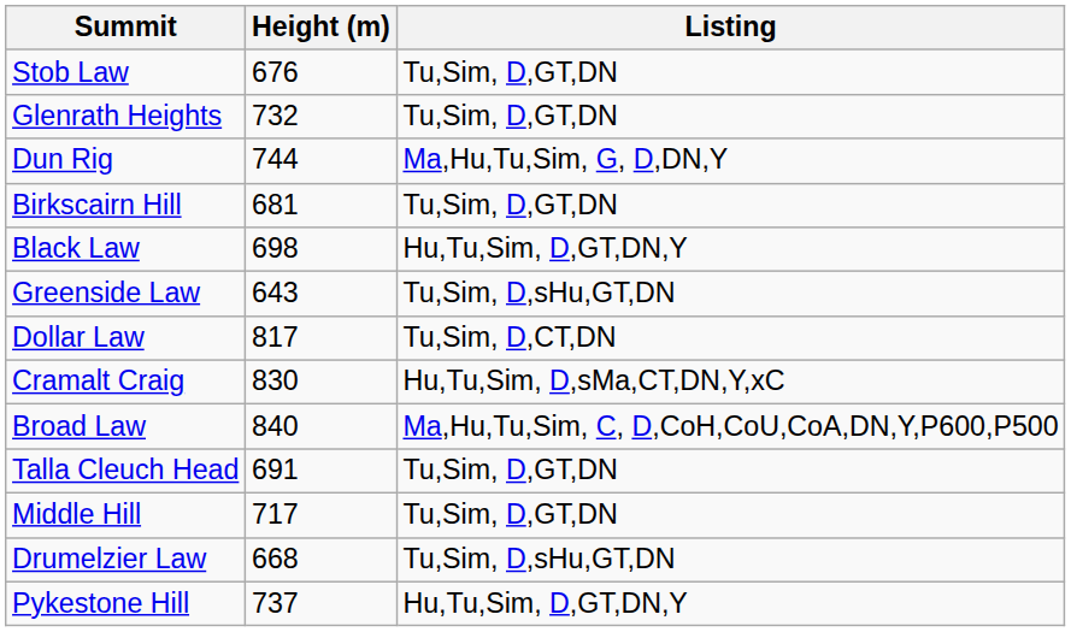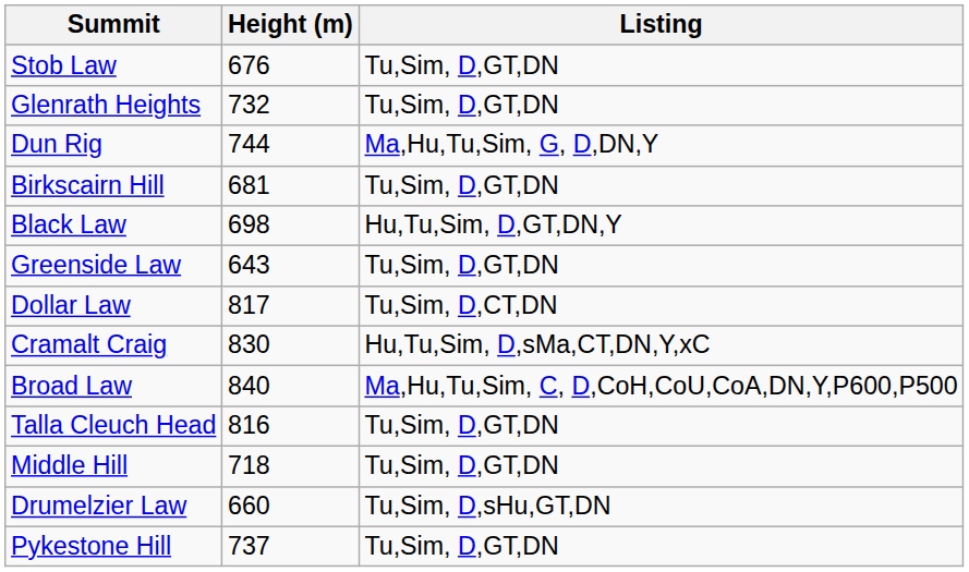Greenside Law | Listing: Tu,Sim, D,sHu,GT,DN -> Tu,Sim, D,GT,DN
Talla Cleuch Head | Height (m): 691 -> 816
Middle Hill | Height (m): 717 -> 718
Drumelzier Law | Height (m): 668 -> 660
Pykestone Hill | Listing: Hu,Tu,Sim, D,GT,DN,Y -> Tu,Sim, D,GT,DN
